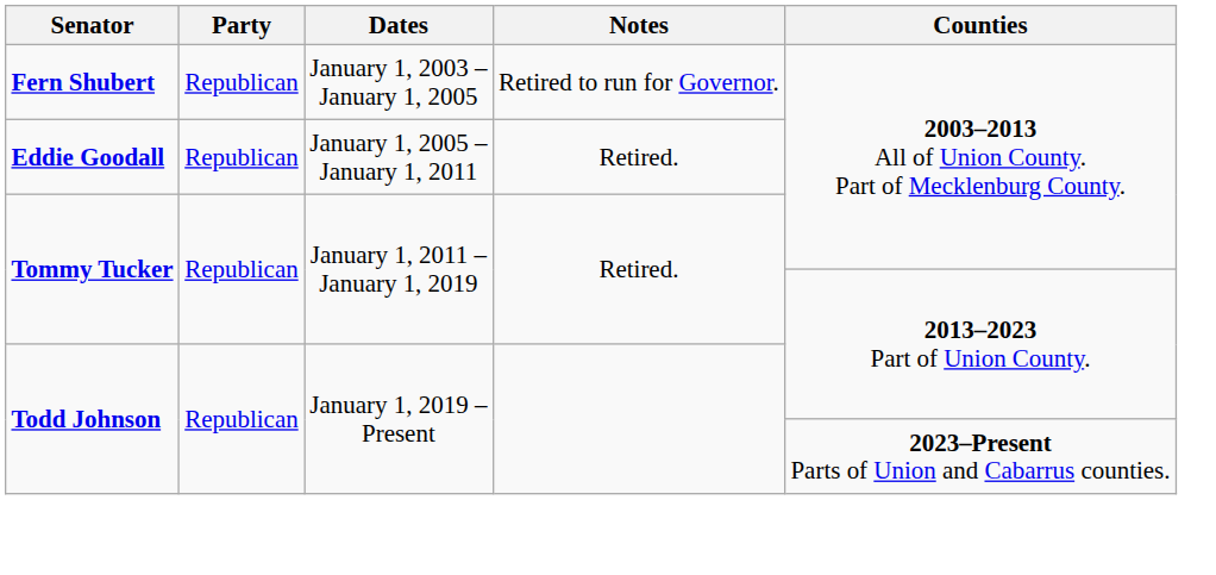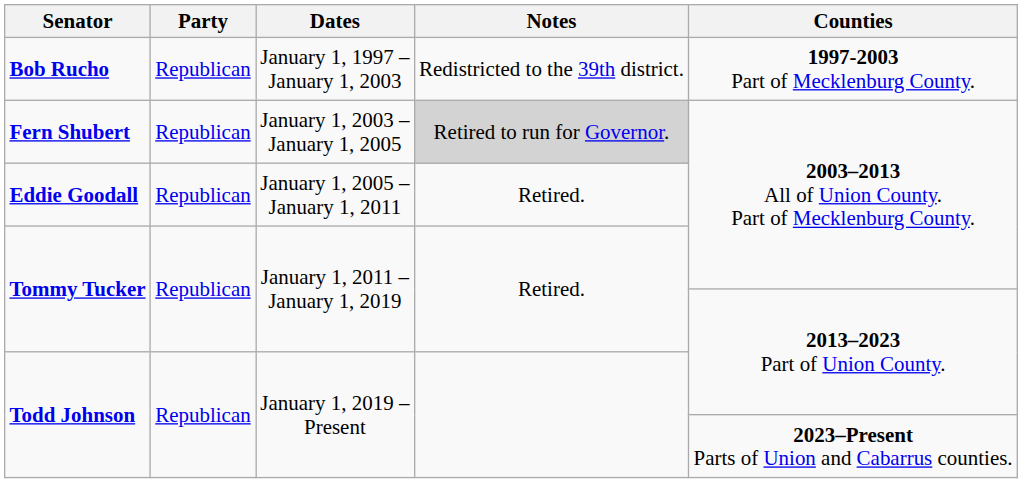+ row: Bob Rucho | Republican | January 1, 1997 – January 1, 2003 | Redistricted to the 39th district. | 1997-2003 Part of Mecklenburg County.
Fern Shubert | Notes: no background -> lightgrey background
